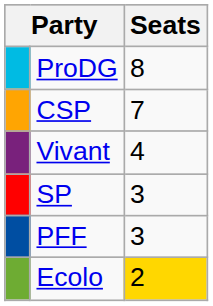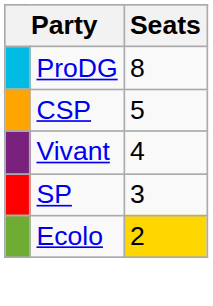CSP | Seats: 7 -> 5
- row: PFF | 3
